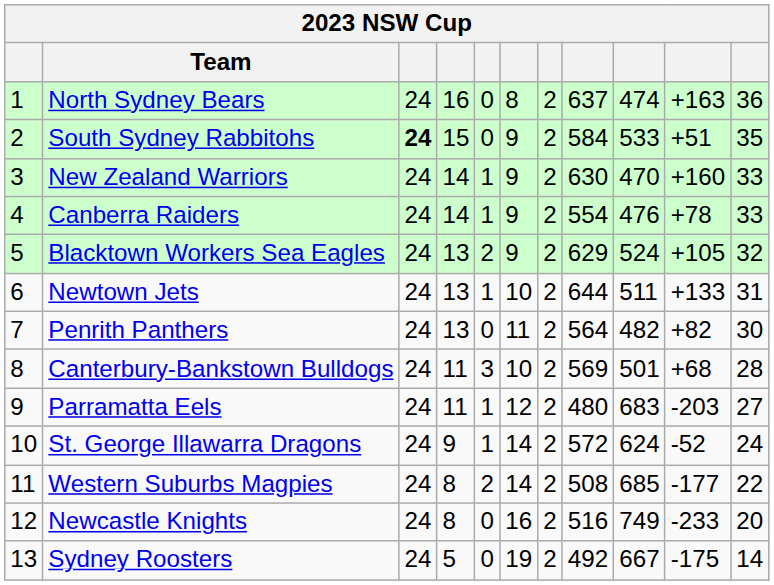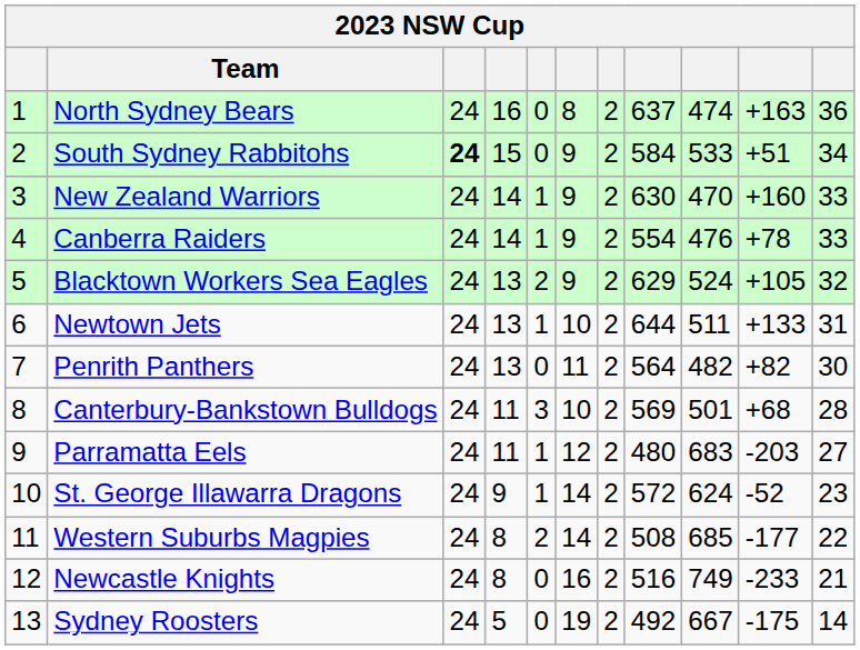South Sydney Rabbitohs | column 11: 35 -> 34
St. George Illawarra Dragons | column 11: 24 -> 23
Newcastle Knights | column 11: 20 -> 21
